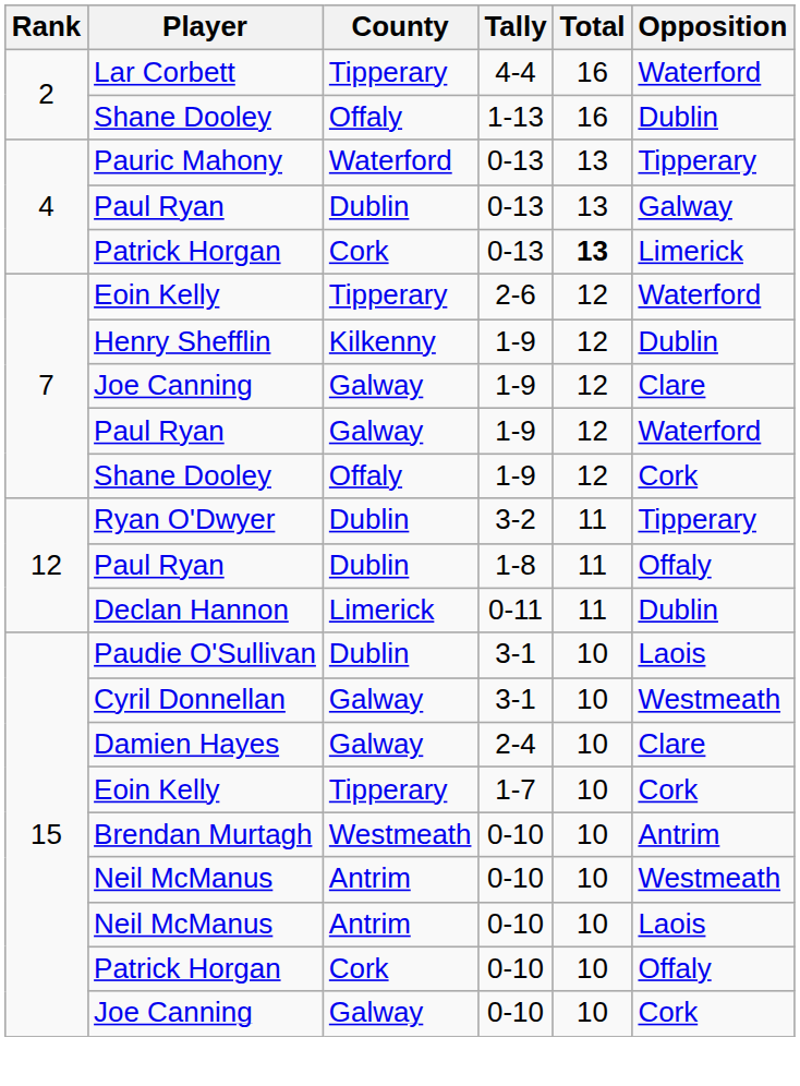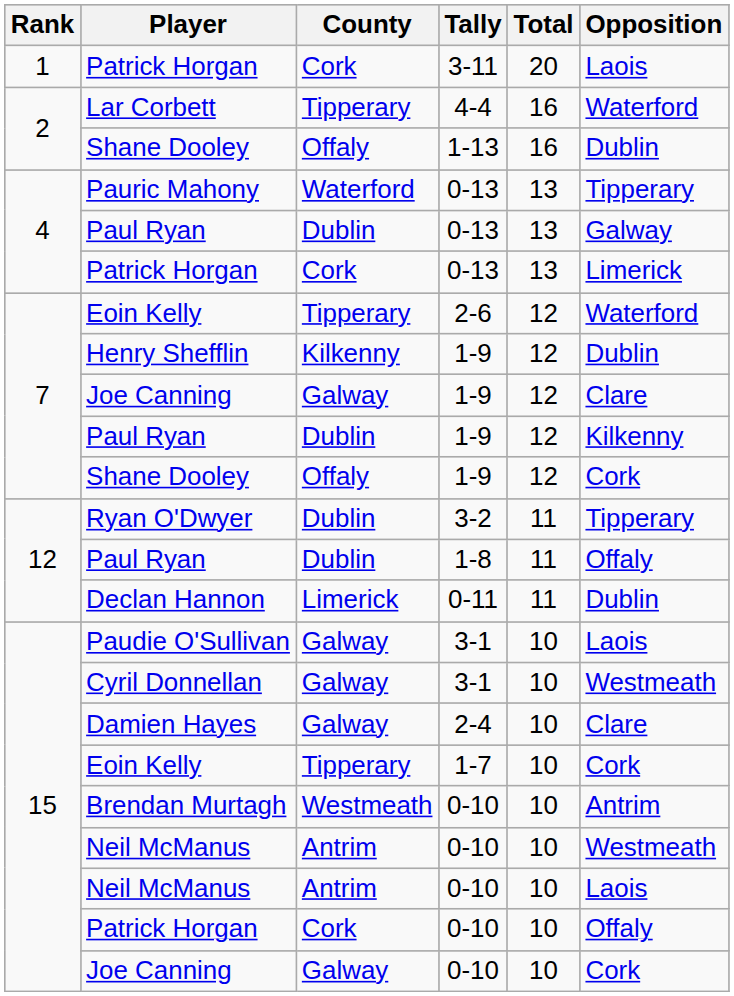+ row: 1 | Patrick Horgan | Cork | 3-11 | 20 | Laois
Patrick Horgan / 0-13 | Total: bold -> normal
Paul Ryan / 1-9 | County: Galway -> Dublin
Paul Ryan / 1-9 | Opposition: Waterford -> Kilkenny
Paudie O'Sullivan | County: Dublin -> Galway
